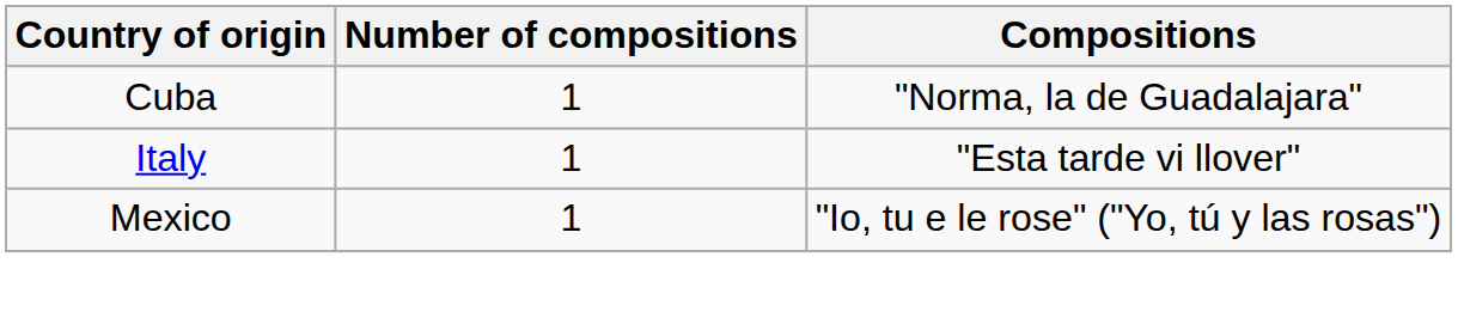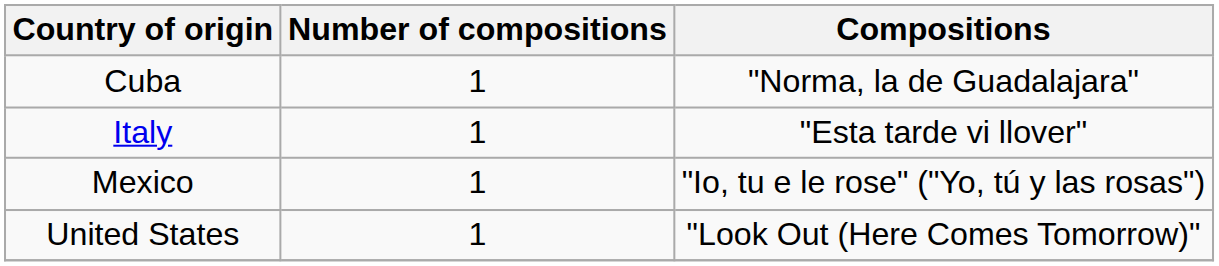+ row: United States | 1 | "Look Out (Here Comes Tomorrow)"
